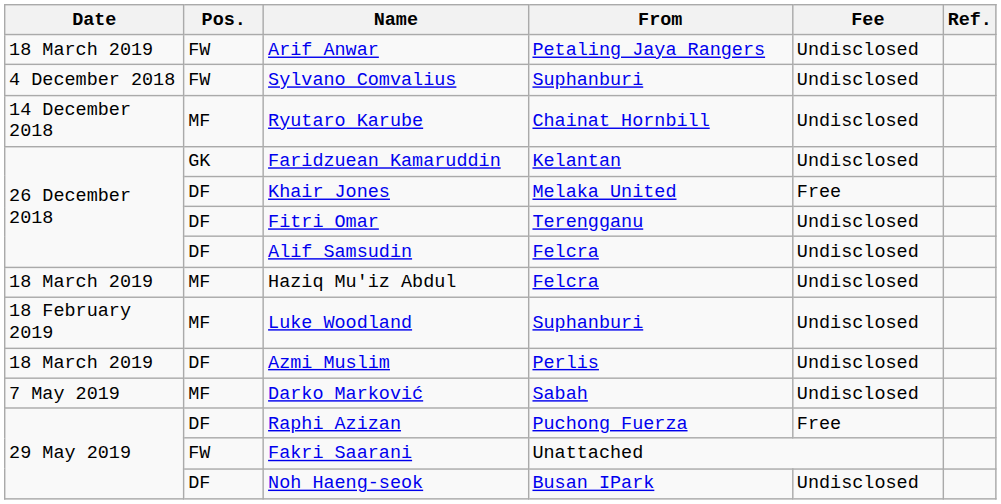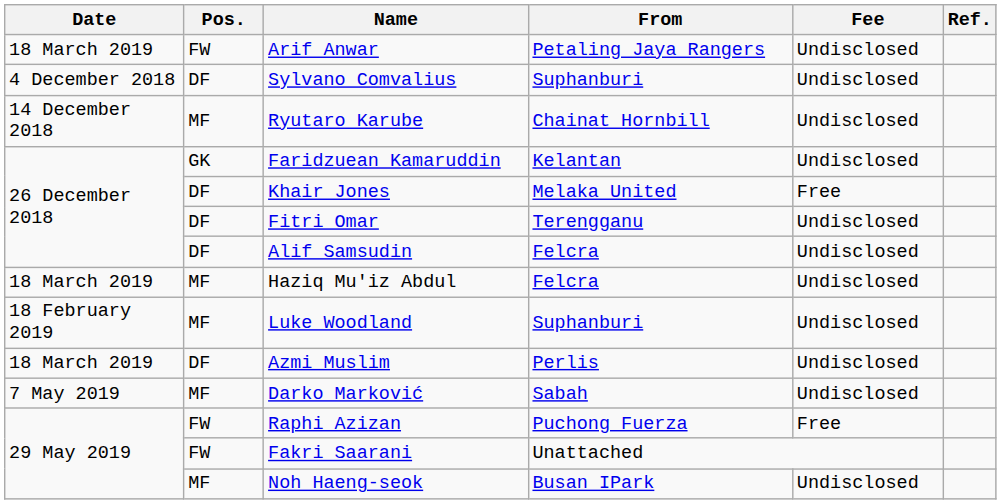Sylvano Comvalius | Pos.: FW -> DF
Raphi Azizan | Pos.: DF -> FW
Noh Haeng-seok | Pos.: DF -> MF
